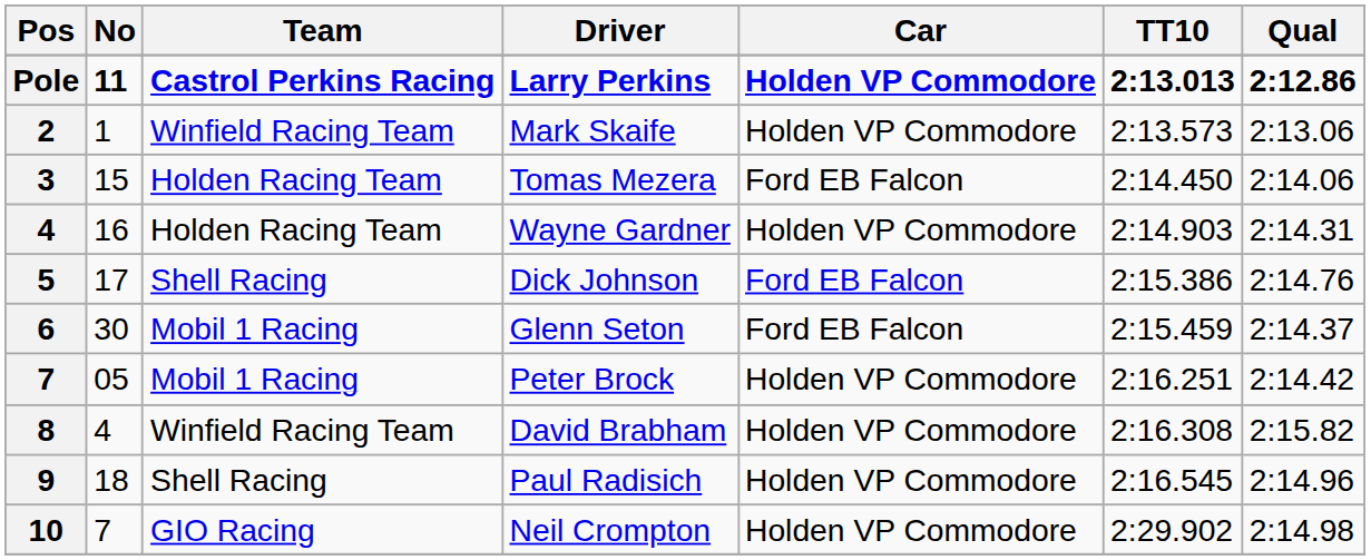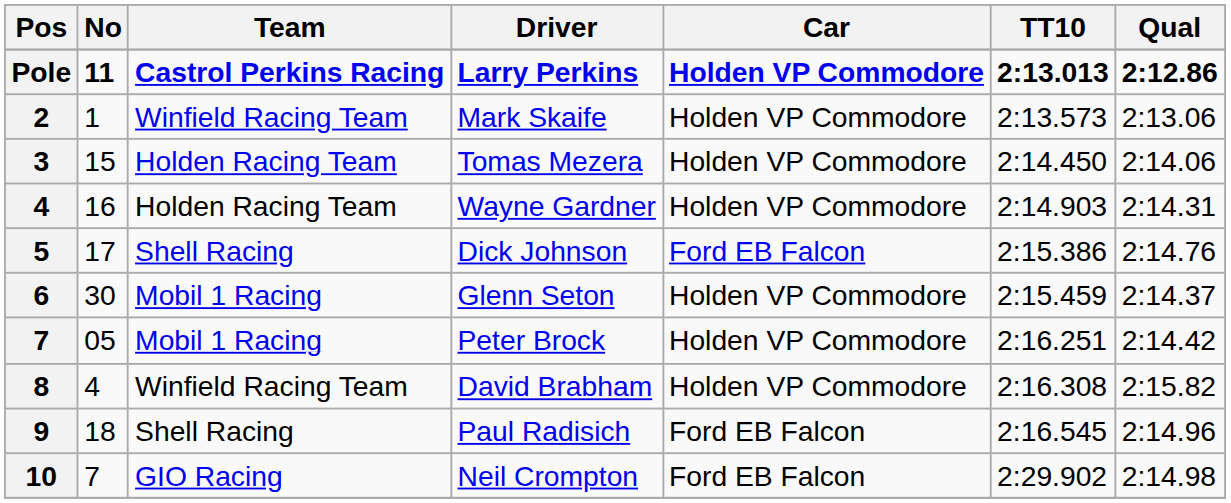Tomas Mezera | Car: Ford EB Falcon -> Holden VP Commodore
Glenn Seton | Car: Ford EB Falcon -> Holden VP Commodore
Paul Radisich | Car: Holden VP Commodore -> Ford EB Falcon
Neil Crompton | Car: Holden VP Commodore -> Ford EB Falcon
